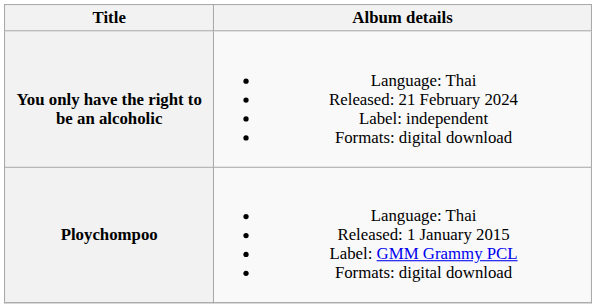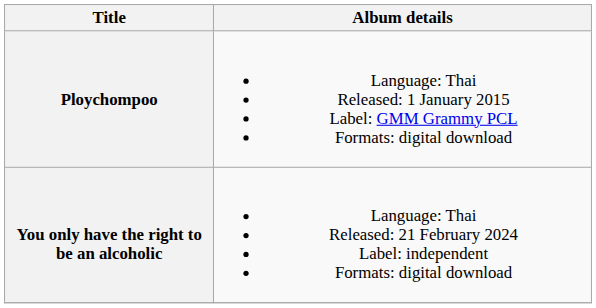rows swapped: Ploychompoo <-> You only have the right to be an alcoholic
